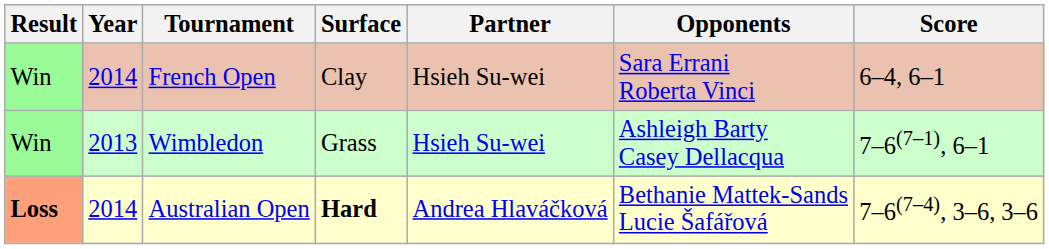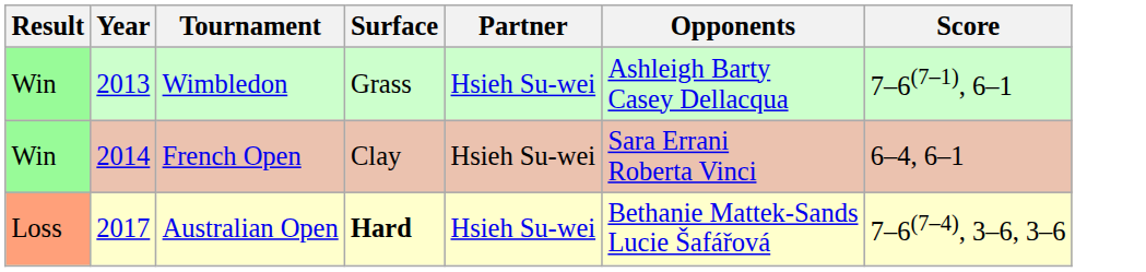rows swapped: Wimbledon <-> French Open
Australian Open | Result: bold -> normal
Australian Open | Year: 2014 -> 2017
Australian Open | Partner: Andrea Hlaváčková -> Hsieh Su-wei
